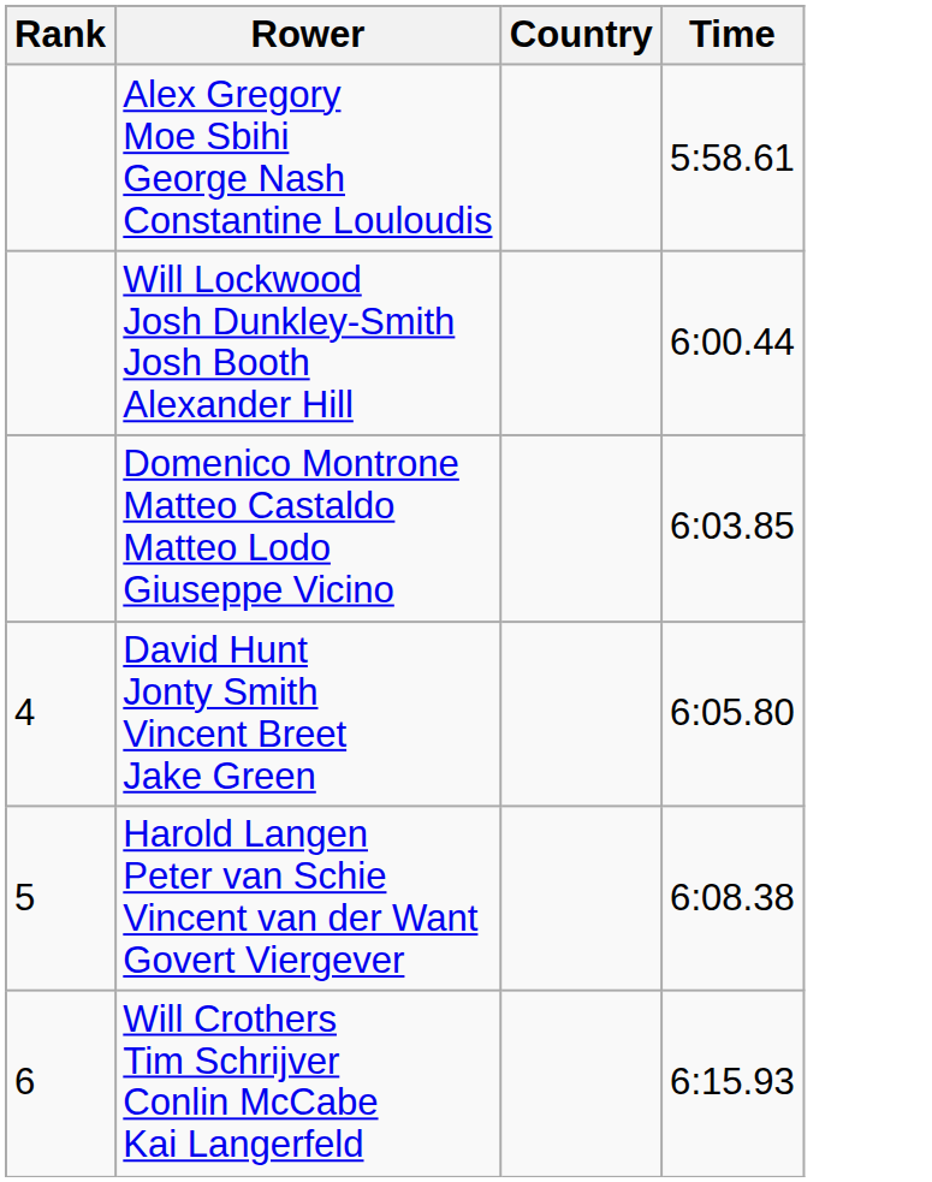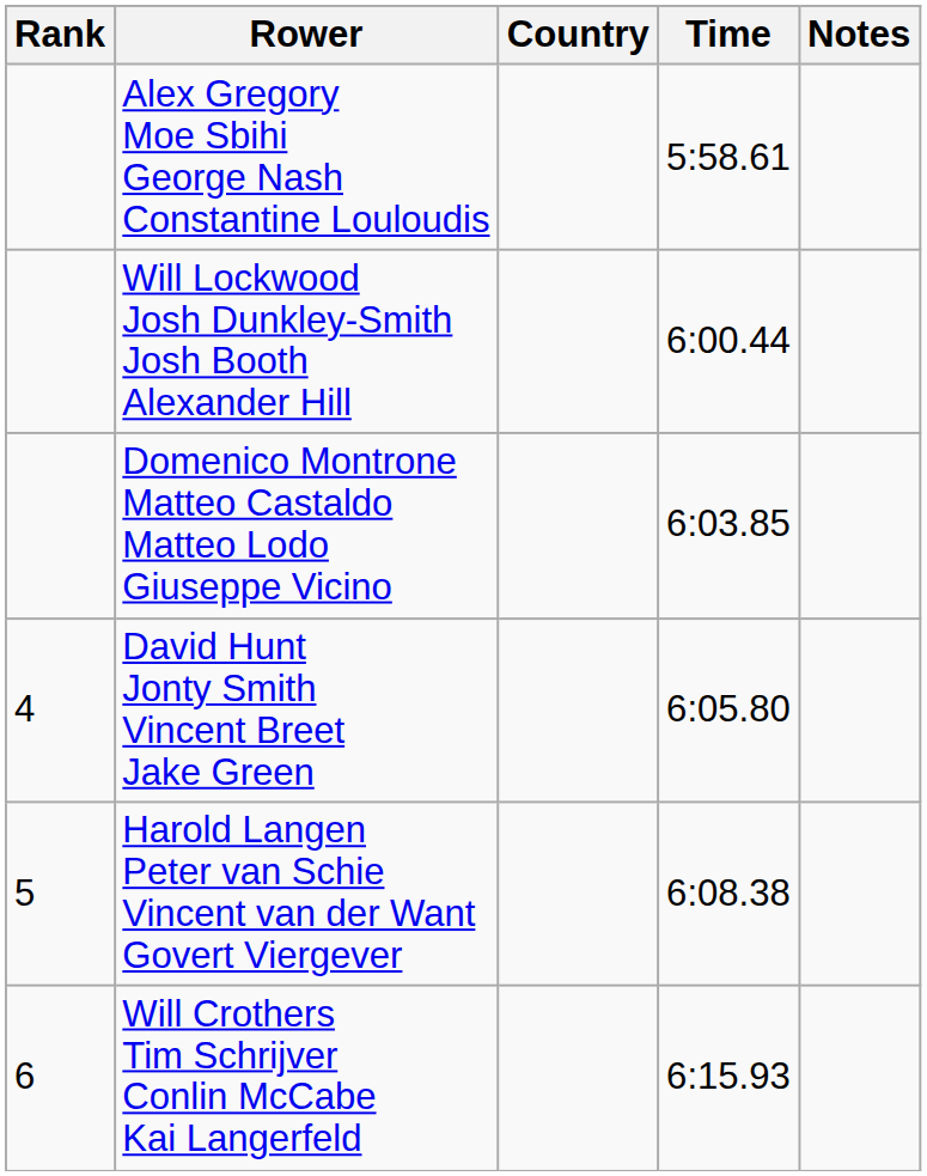+ column: Notes
